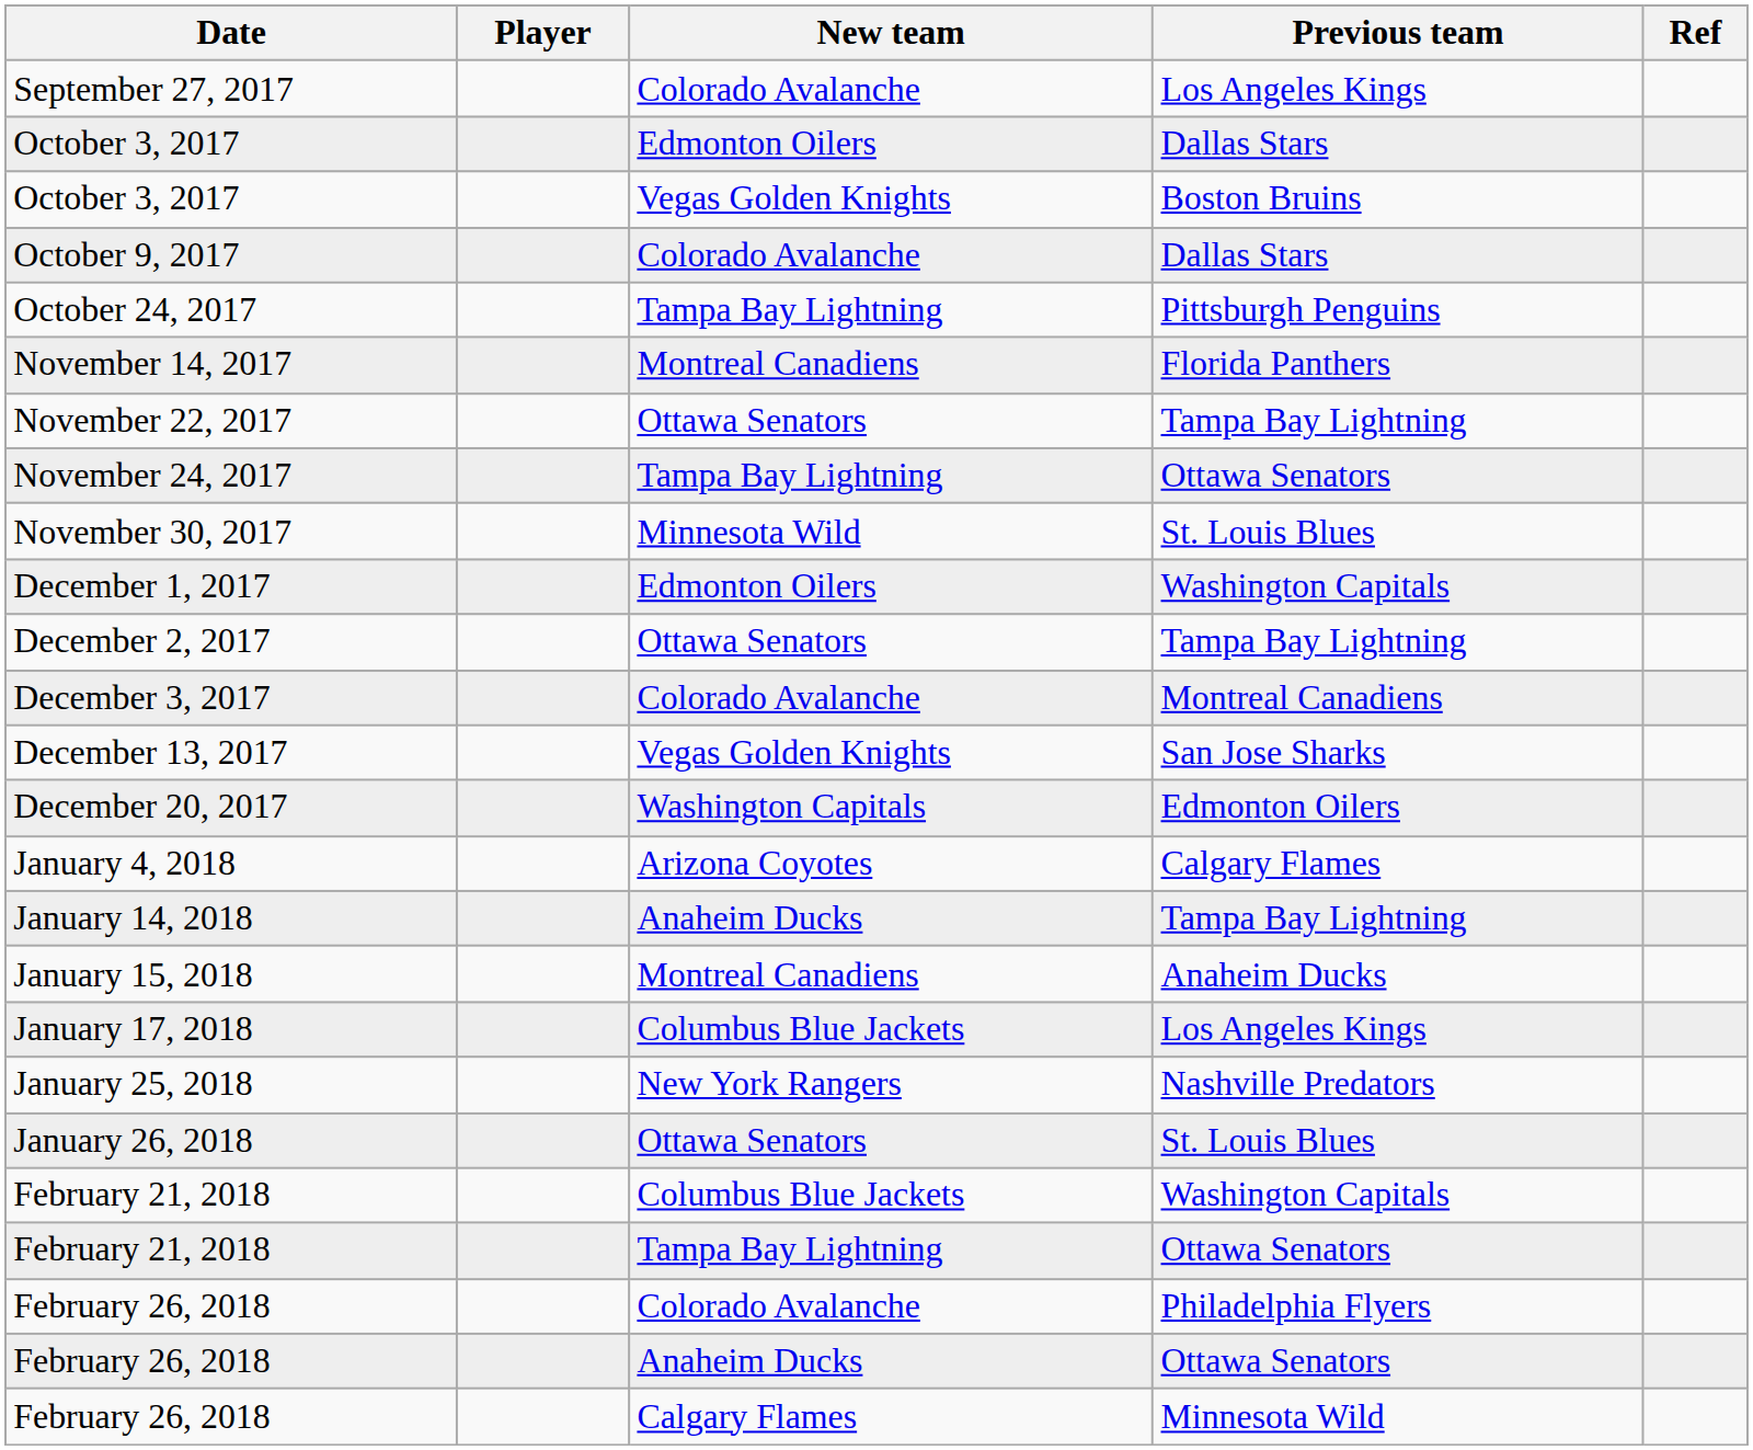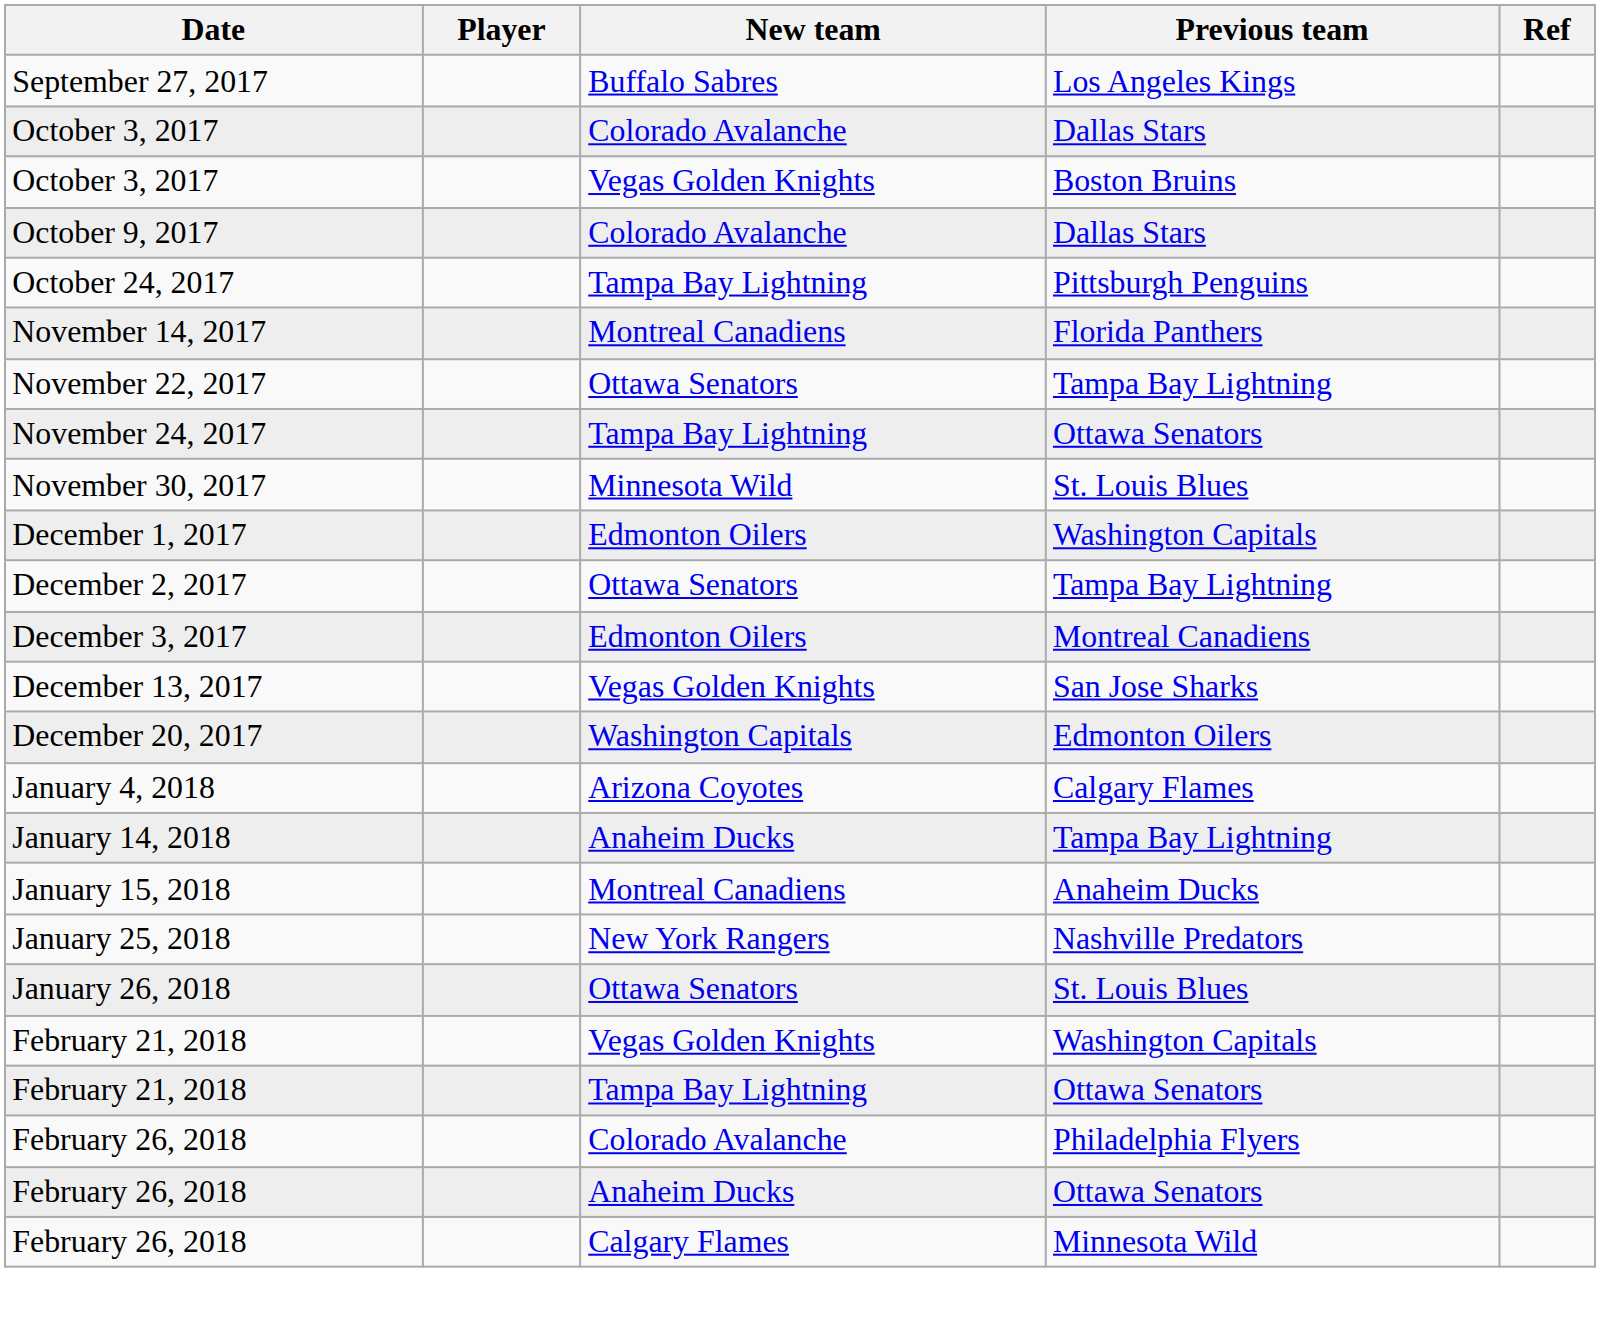September 27, 2017 | New team: Colorado Avalanche -> Buffalo Sabres
October 3, 2017 / Dallas Stars | New team: Edmonton Oilers -> Colorado Avalanche
December 3, 2017 | New team: Colorado Avalanche -> Edmonton Oilers
- row: January 17, 2018 | Columbus Blue Jackets | Los Angeles Kings
February 21, 2018 / Washington Capitals | New team: Columbus Blue Jackets -> Vegas Golden Knights
